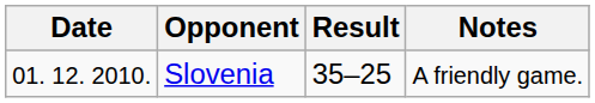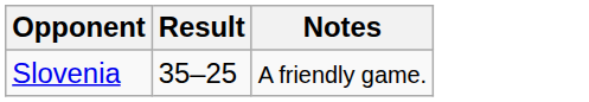- column: Date | 01. 12. 2010.
